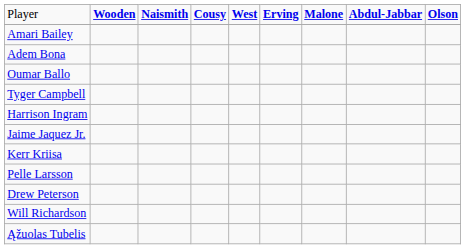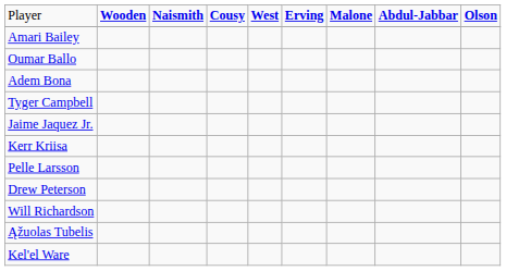rows swapped: Oumar Ballo <-> Adem Bona
- row: Harrison Ingram
+ row: Kel'el Ware
